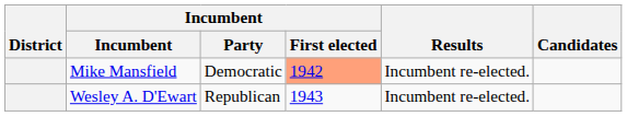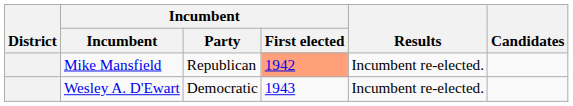Mike Mansfield | Incumbent / Party: Democratic -> Republican
Wesley A. D'Ewart | Incumbent / Party: Republican -> Democratic
